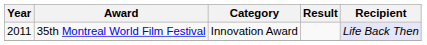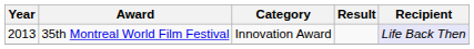35th Montreal World Film Festival | Year: 2011 -> 2013
